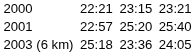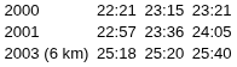2001 | column 5: 25:20 -> 23:36
2001 | column 7: 25:40 -> 24:05
2003 (6 km) | column 5: 23:36 -> 25:20
2003 (6 km) | column 7: 24:05 -> 25:40
